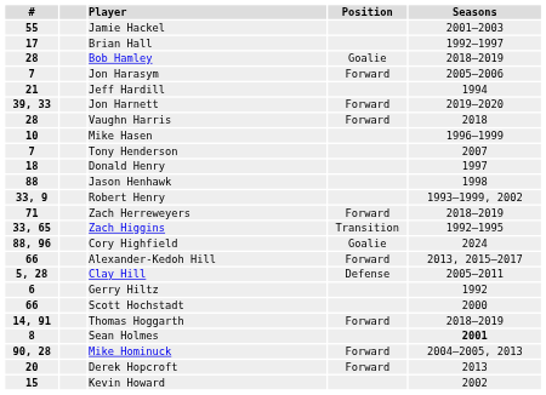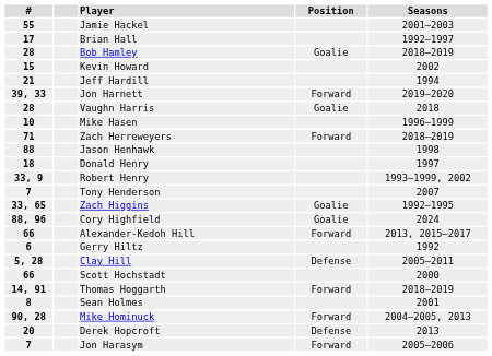rows swapped: Jon Harasym <-> Kevin Howard
Vaughn Harris | Position: Forward -> Goalie
rows swapped: Tony Henderson <-> Zach Herreweyers
rows swapped: Jason Henhawk <-> Donald Henry
Zach Higgins | Position: Transition -> Goalie
rows swapped: Clay Hill <-> Gerry Hiltz
Sean Holmes | Seasons: bold -> normal
Derek Hopcroft | Position: Forward -> Defense
